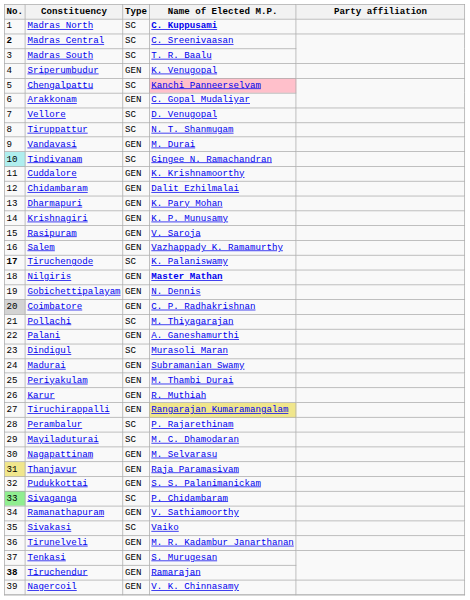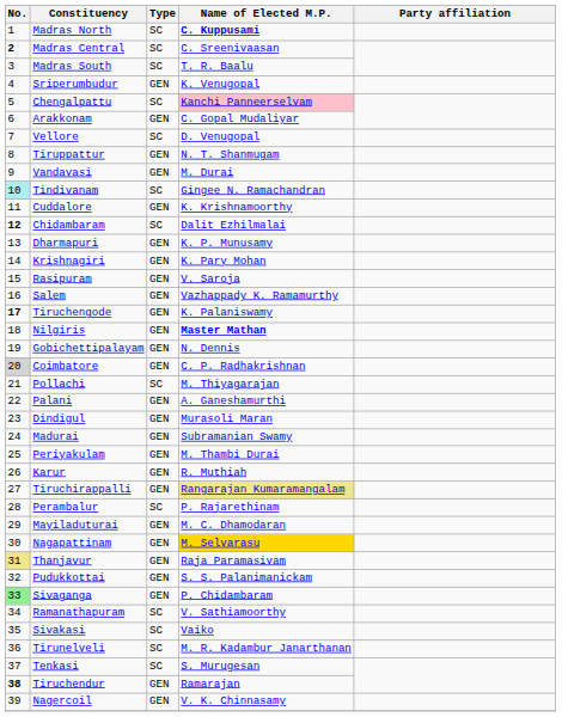Tiruppattur | Type: SC -> GEN
Chidambaram | No.: normal -> bold
Chidambaram | Type: GEN -> SC
Dharmapuri | Name of Elected M.P.: K. Pary Mohan -> K. P. Munusamy
Krishnagiri | Name of Elected M.P.: K. P. Munusamy -> K. Pary Mohan
Tiruchengode | Type: SC -> GEN
Dindigul | Type: SC -> GEN
Mayiladuturai | Type: SC -> GEN
Nagapattinam | Name of Elected M.P.: no background -> gold background
Sivaganga | Type: SC -> GEN
Ramanathapuram | Type: GEN -> SC
Tirunelveli | Type: GEN -> SC
Tenkasi | Type: GEN -> SC
